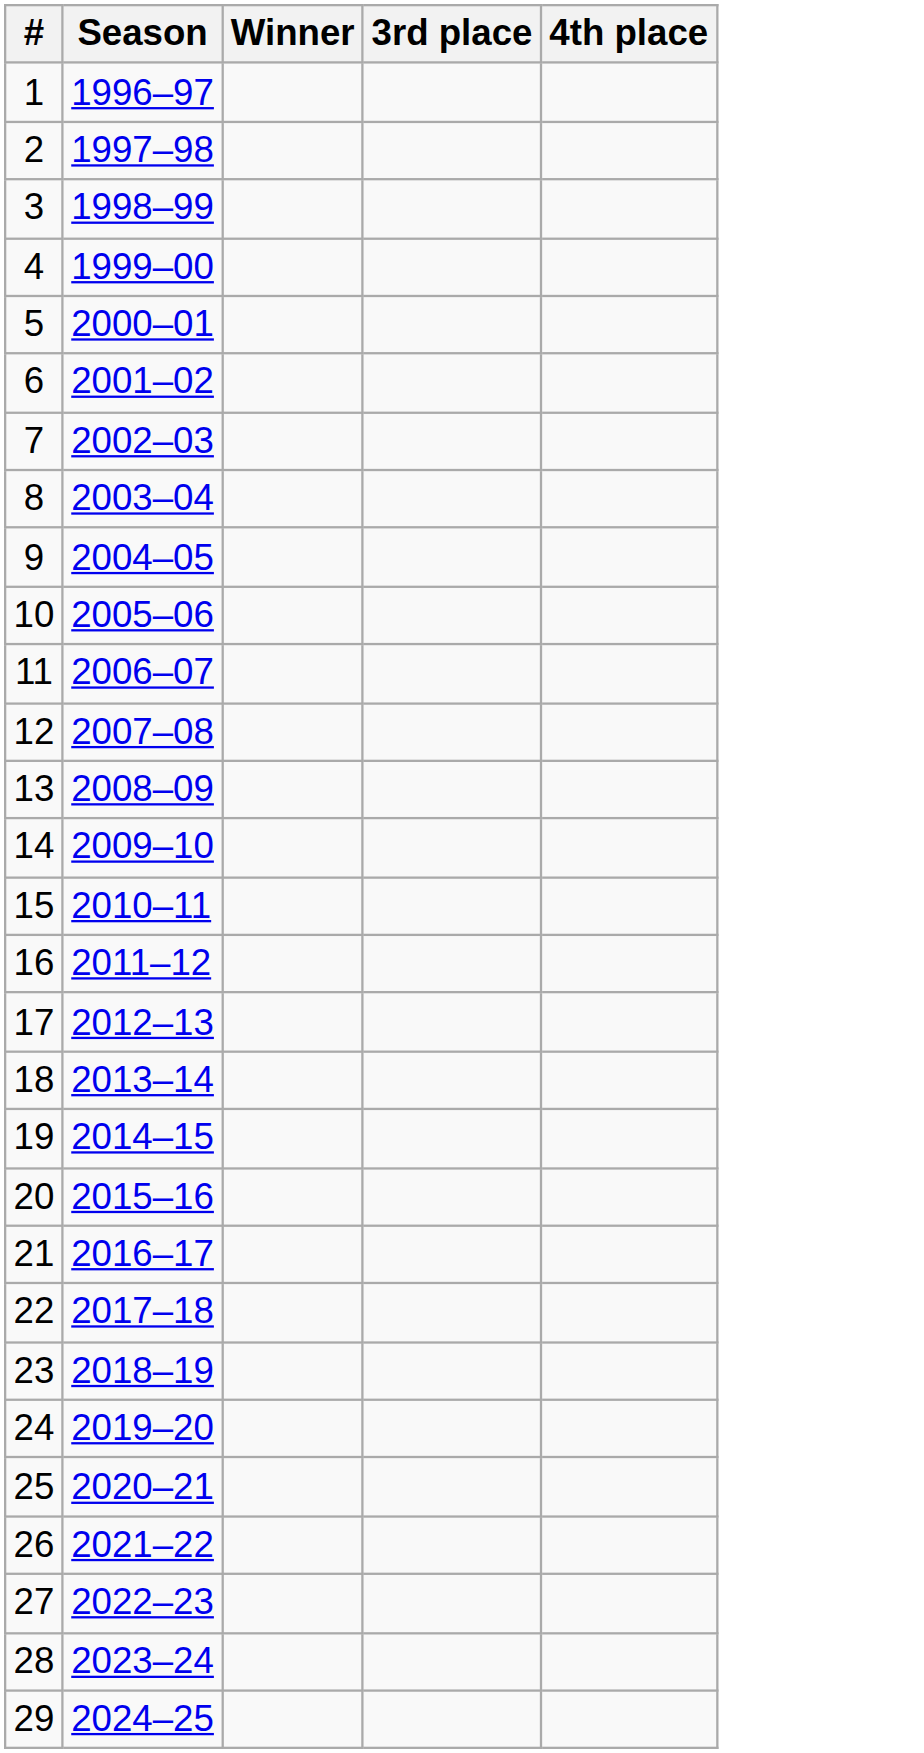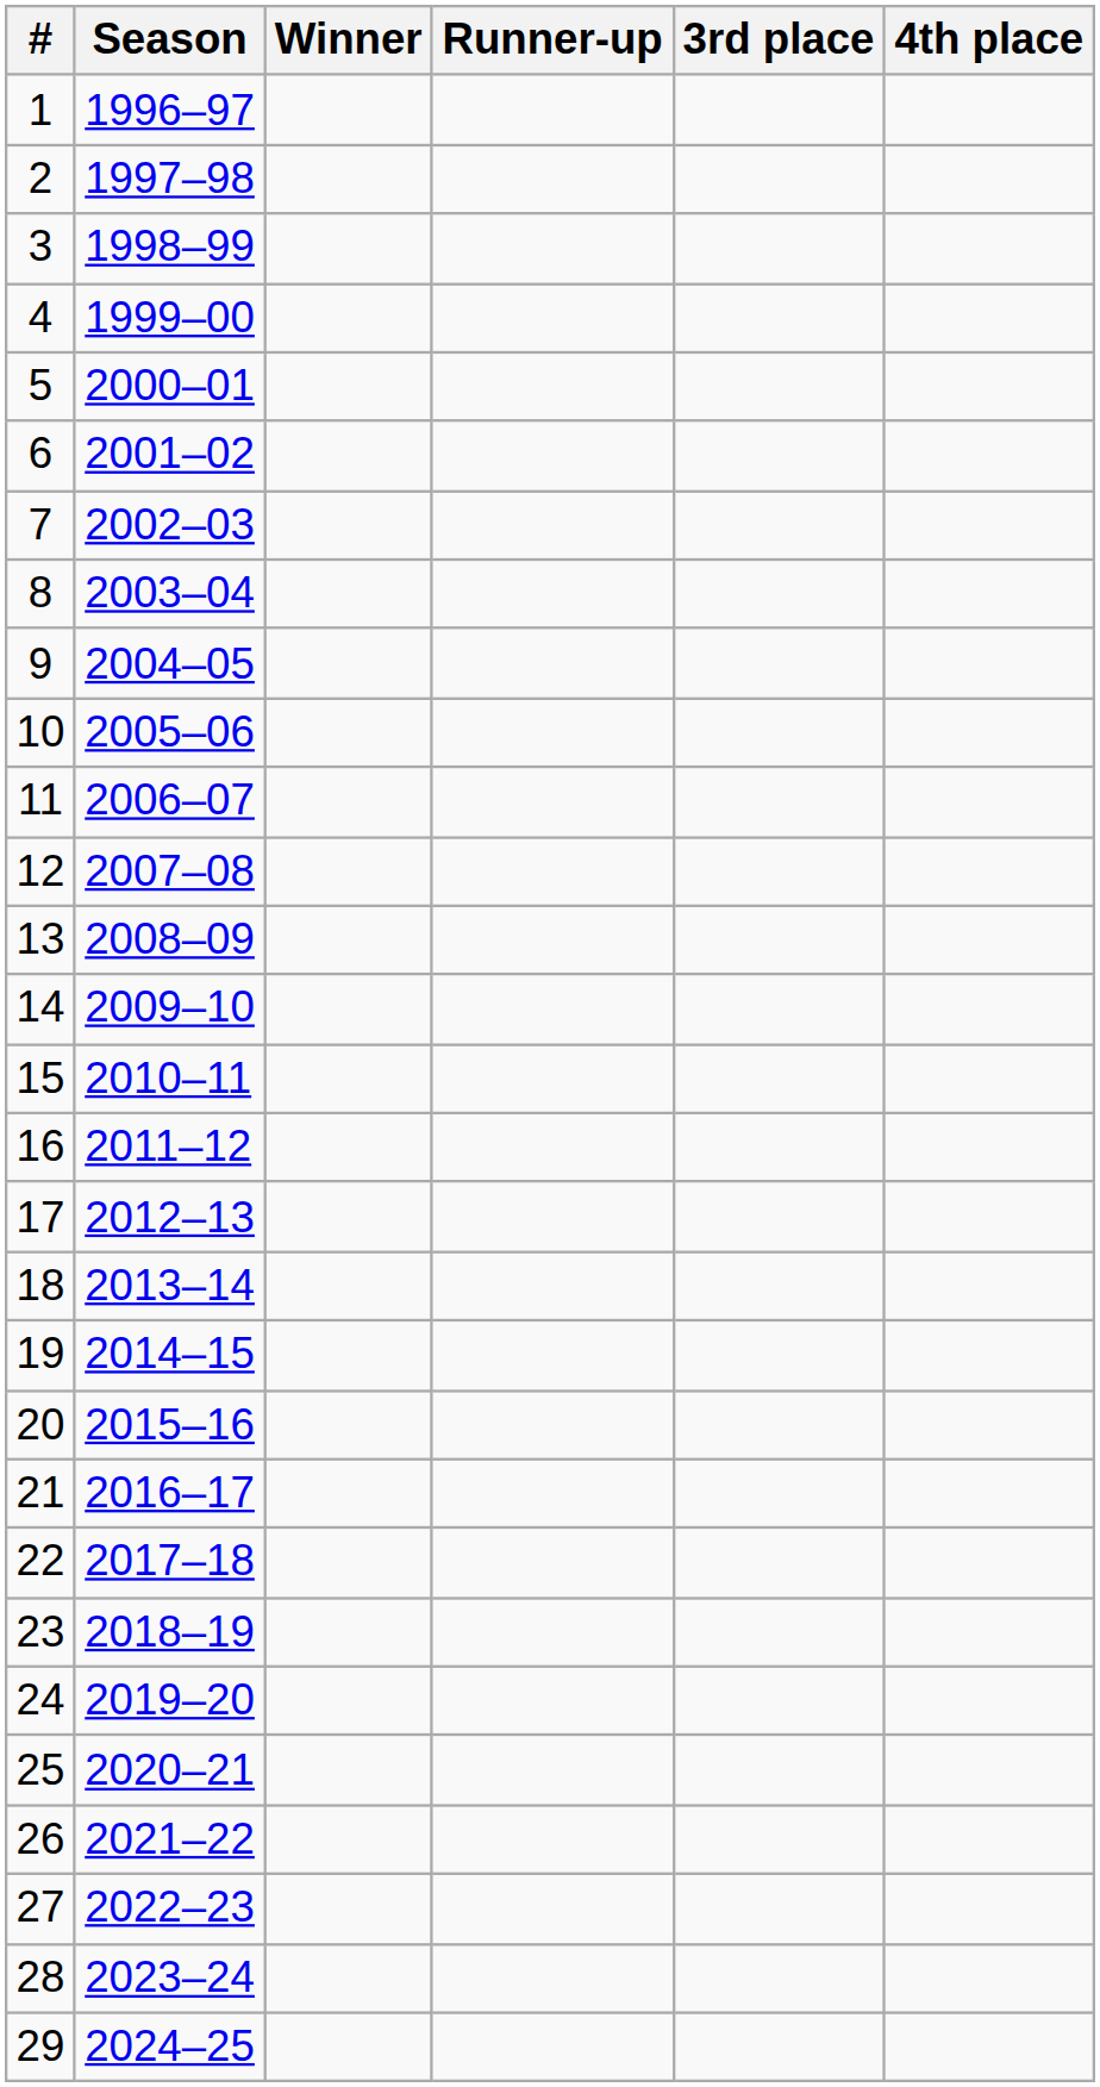+ column: Runner-up
